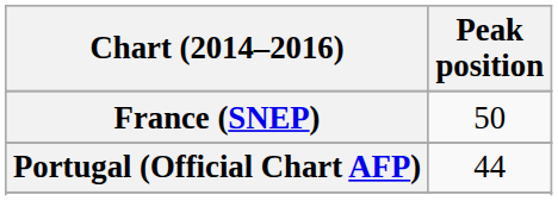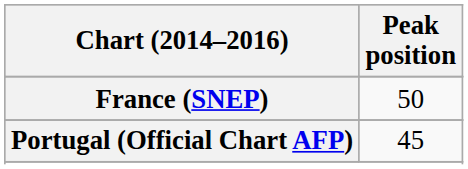Portugal (Official Chart AFP) | Peak position: 44 -> 45
